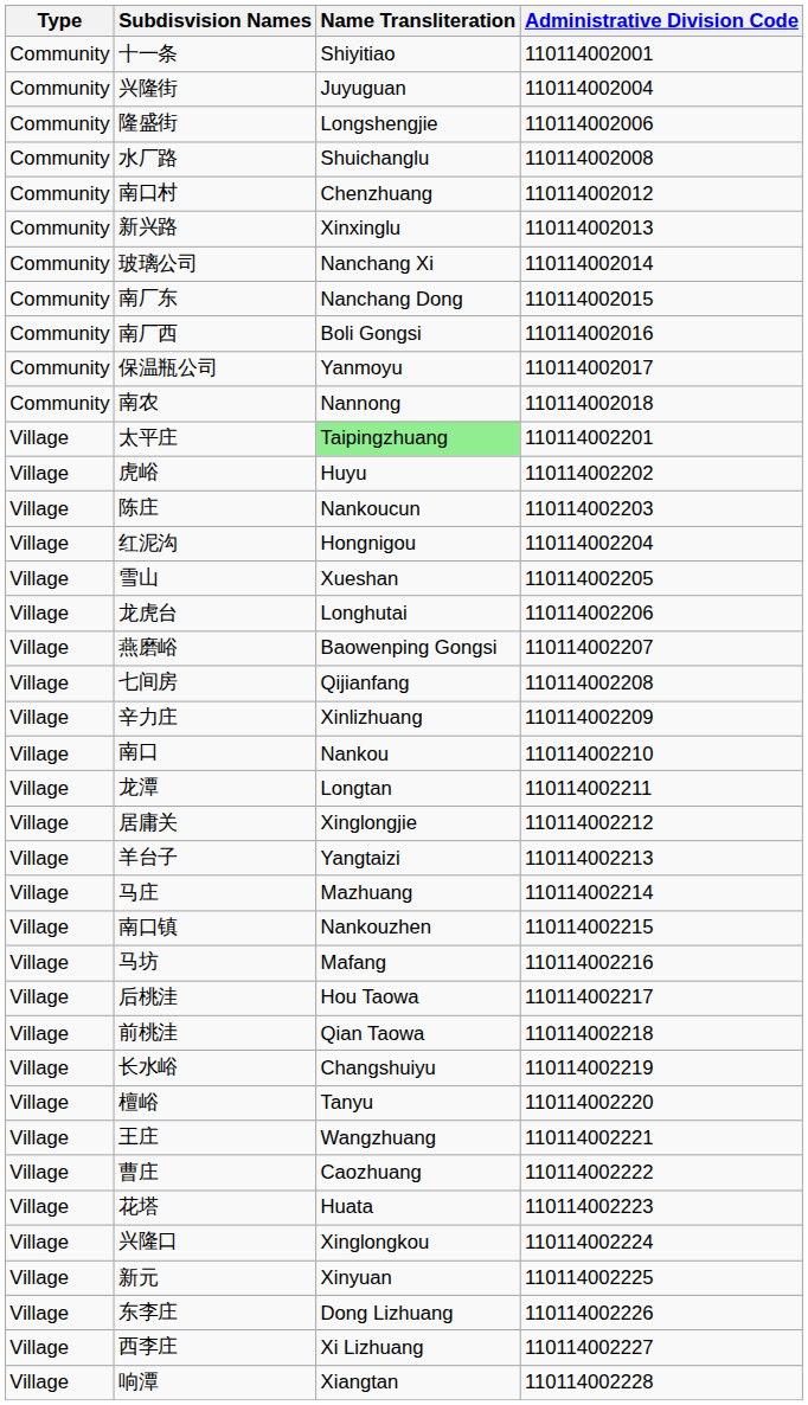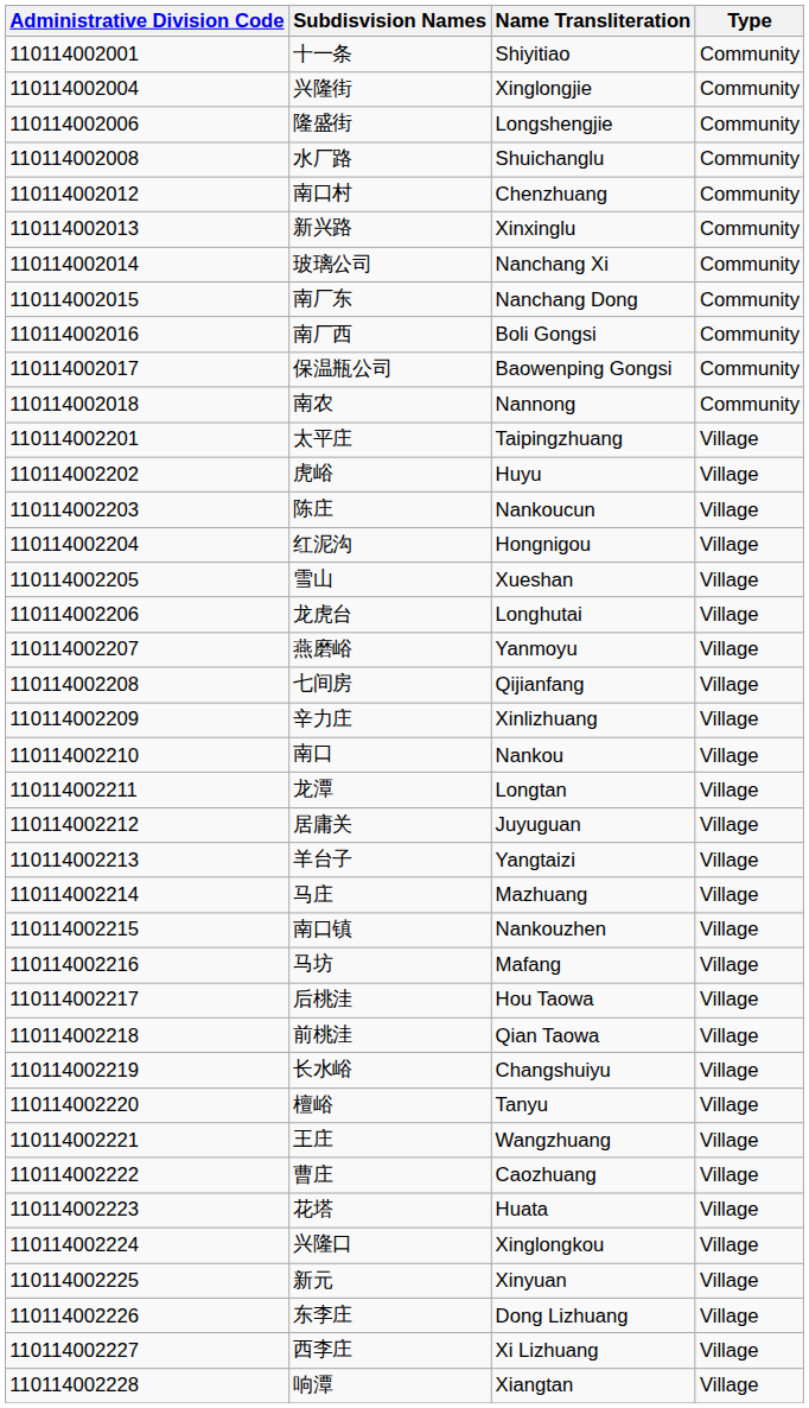columns swapped: Administrative Division Code <-> Type
兴隆街 | Name Transliteration: Juyuguan -> Xinglongjie
保温瓶公司 | Name Transliteration: Yanmoyu -> Baowenping Gongsi
太平庄 | Name Transliteration: lightgreen background -> no background
燕磨峪 | Name Transliteration: Baowenping Gongsi -> Yanmoyu
居庸关 | Name Transliteration: Xinglongjie -> Juyuguan
